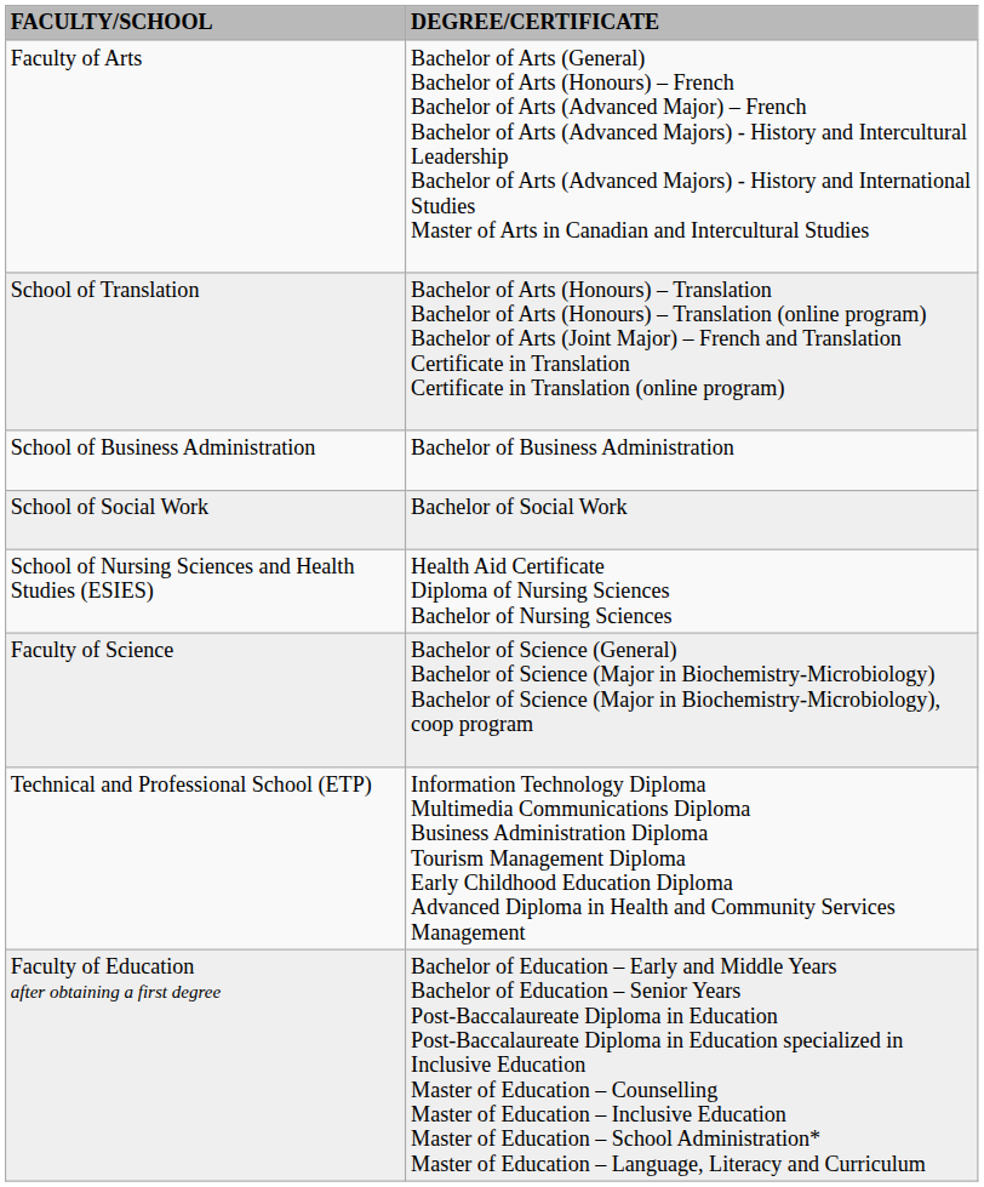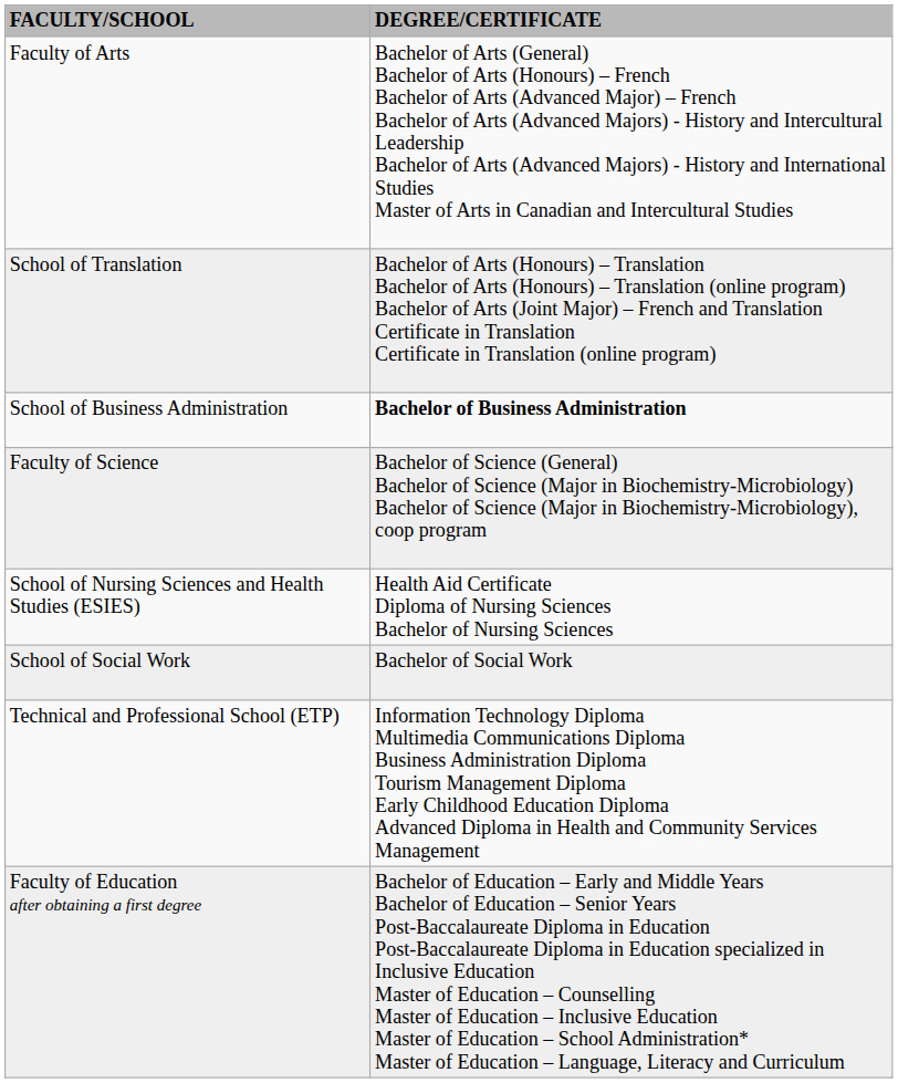School of Business Administration | DEGREE/CERTIFICATE: normal -> bold
rows swapped: Faculty of Science <-> School of Social Work
